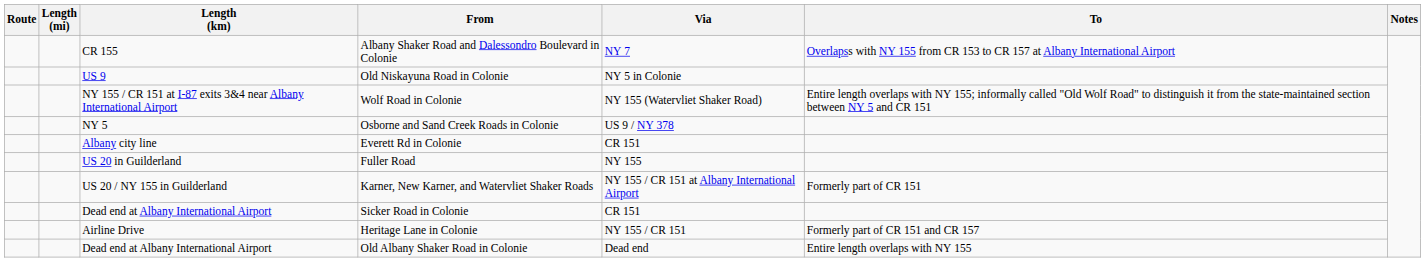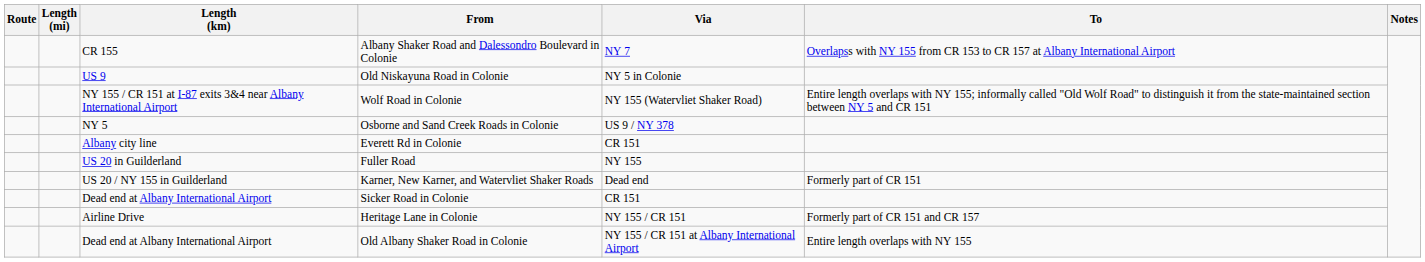Karner, New Karner, and Watervliet Shaker Roads | Via: NY 155 / CR 151 at Albany International Airport -> Dead end
Old Albany Shaker Road in Colonie | Via: Dead end -> NY 155 / CR 151 at Albany International Airport
